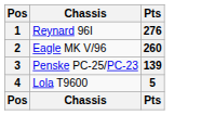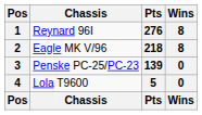+ column: Wins | 8 | 8 | 0 | 0 | Wins
2 | Pts: 260 -> 218
